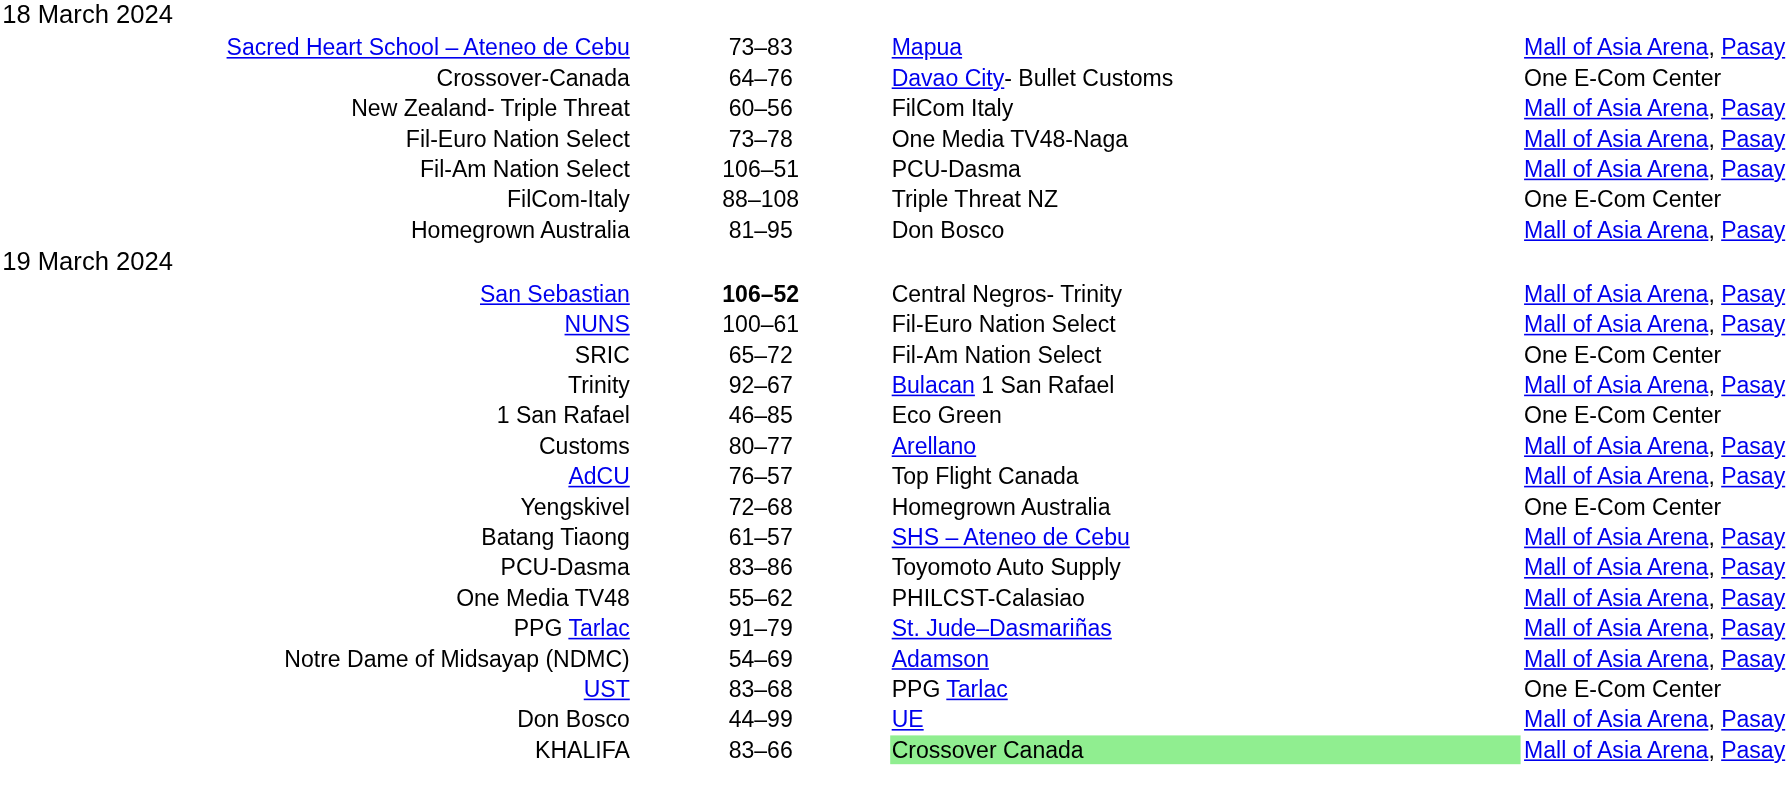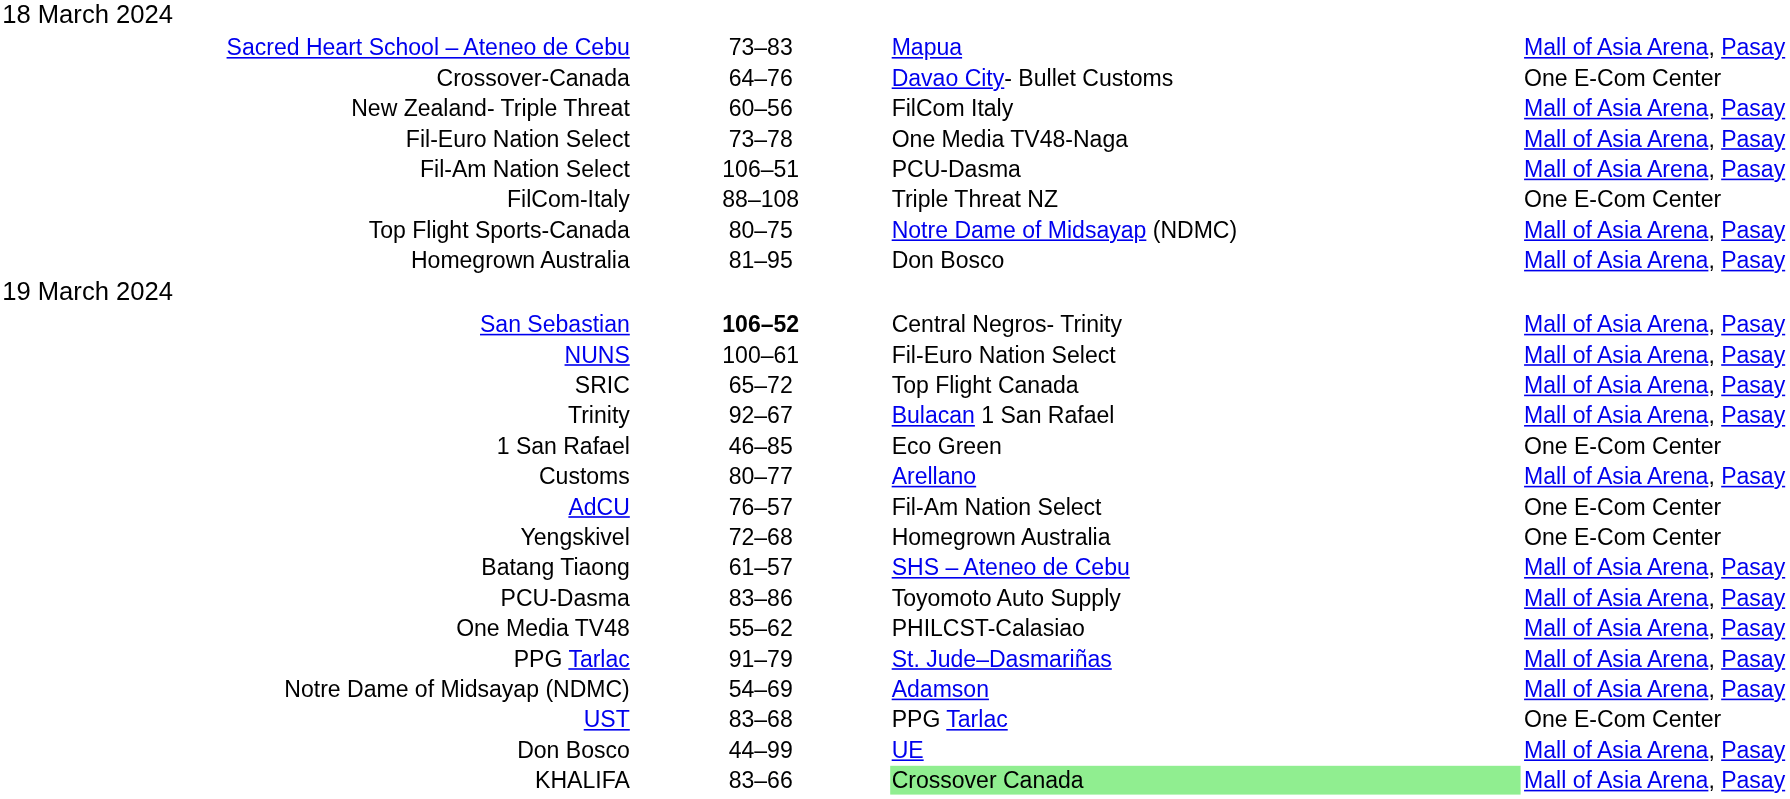+ row: Top Flight Sports-Canada | 80–75 | Notre Dame of Midsayap (NDMC) | Mall of Asia Arena, Pasay
SRIC | column 5: Fil-Am Nation Select -> Top Flight Canada
SRIC | column 6: One E-Com Center -> Mall of Asia Arena, Pasay
AdCU | column 5: Top Flight Canada -> Fil-Am Nation Select
AdCU | column 6: Mall of Asia Arena, Pasay -> One E-Com Center
